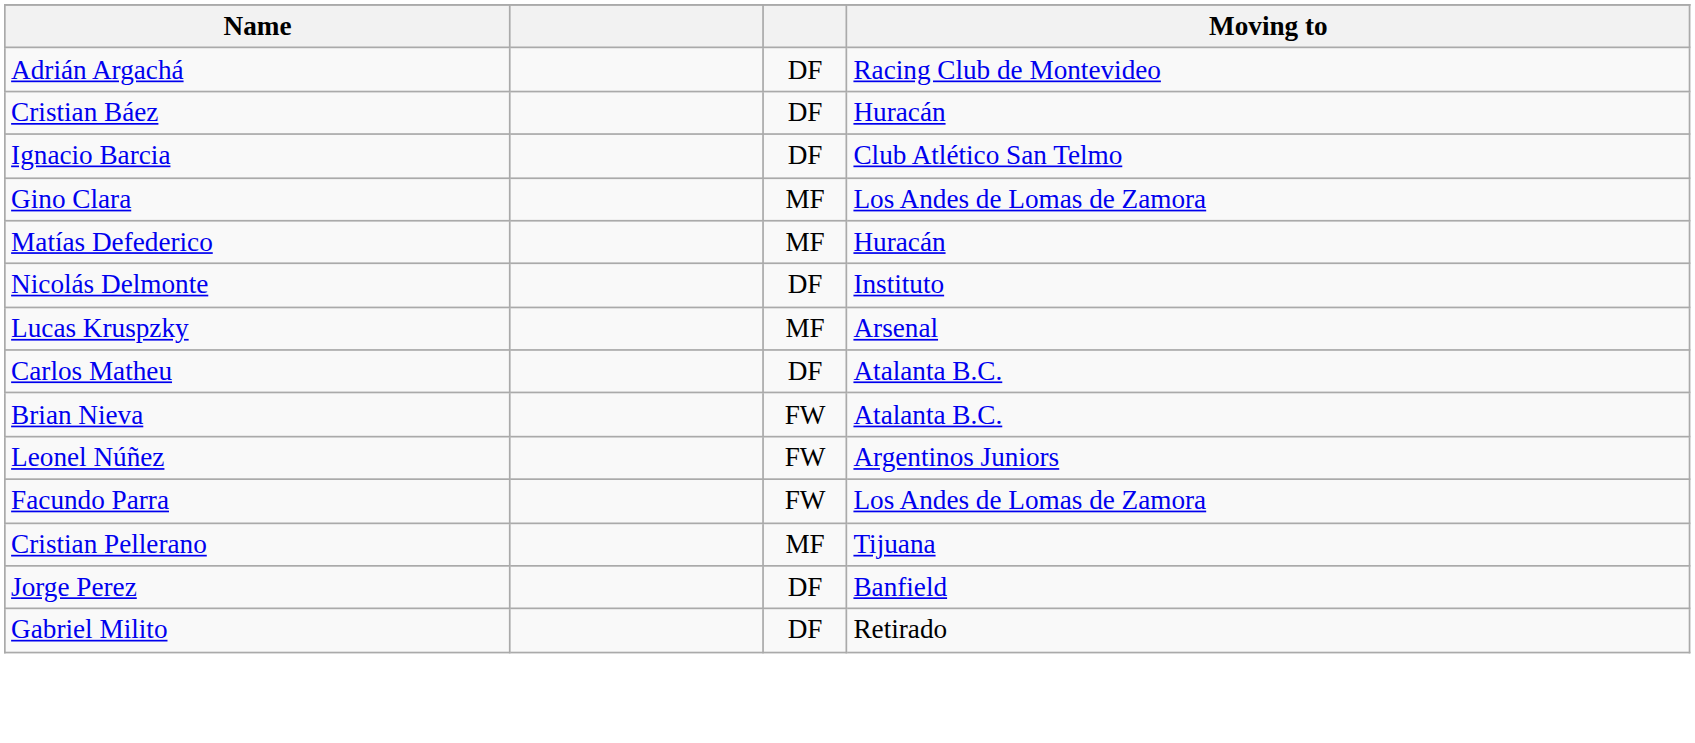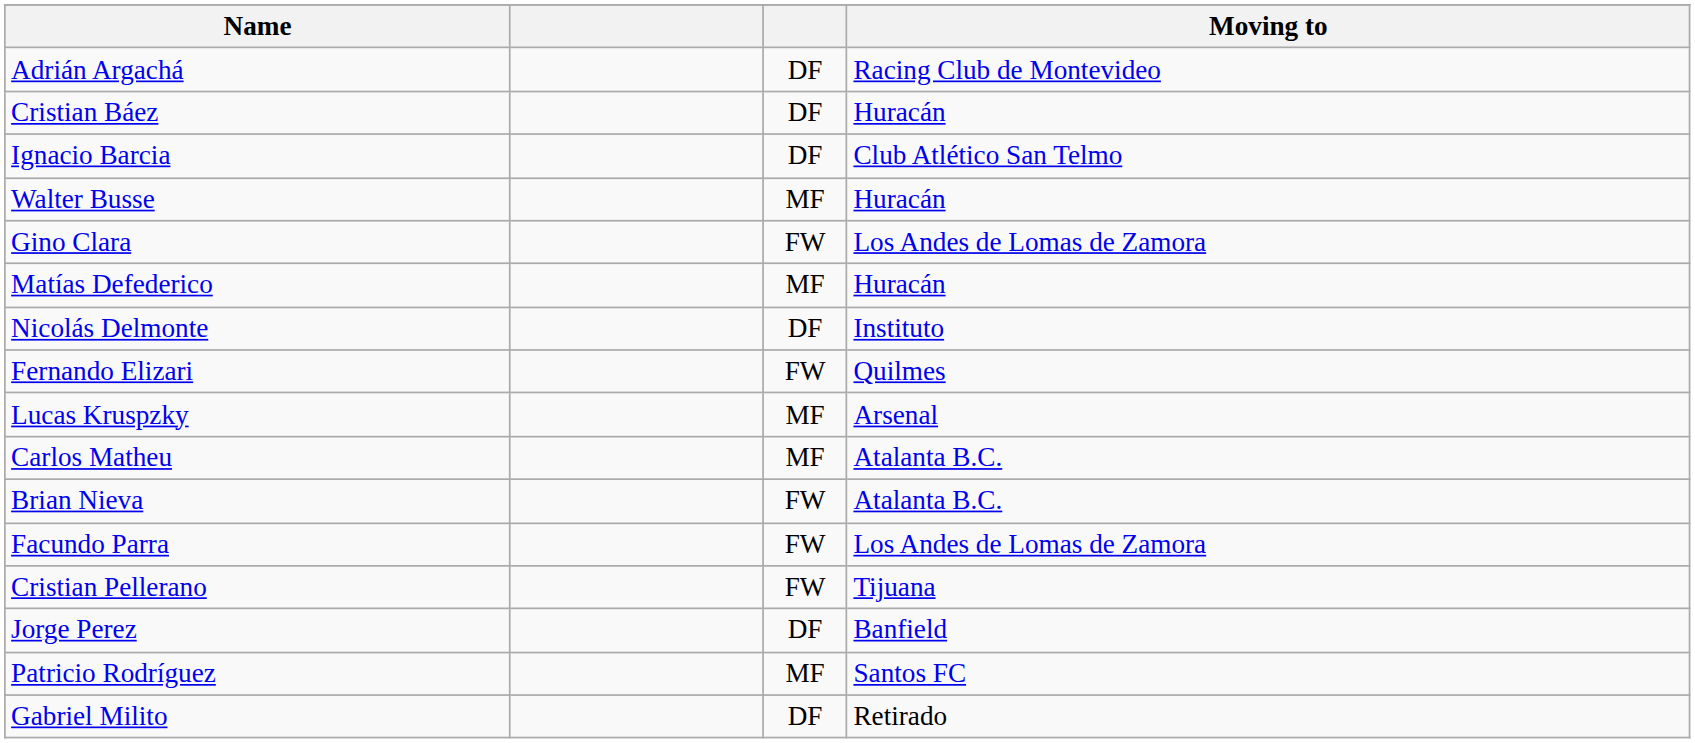+ row: Walter Busse | MF | Huracán
Gino Clara | column 3: MF -> FW
+ row: Fernando Elizari | FW | Quilmes
Carlos Matheu | column 3: DF -> MF
- row: Leonel Núñez | FW | Argentinos Juniors
Cristian Pellerano | column 3: MF -> FW
+ row: Patricio Rodríguez | MF | Santos FC
